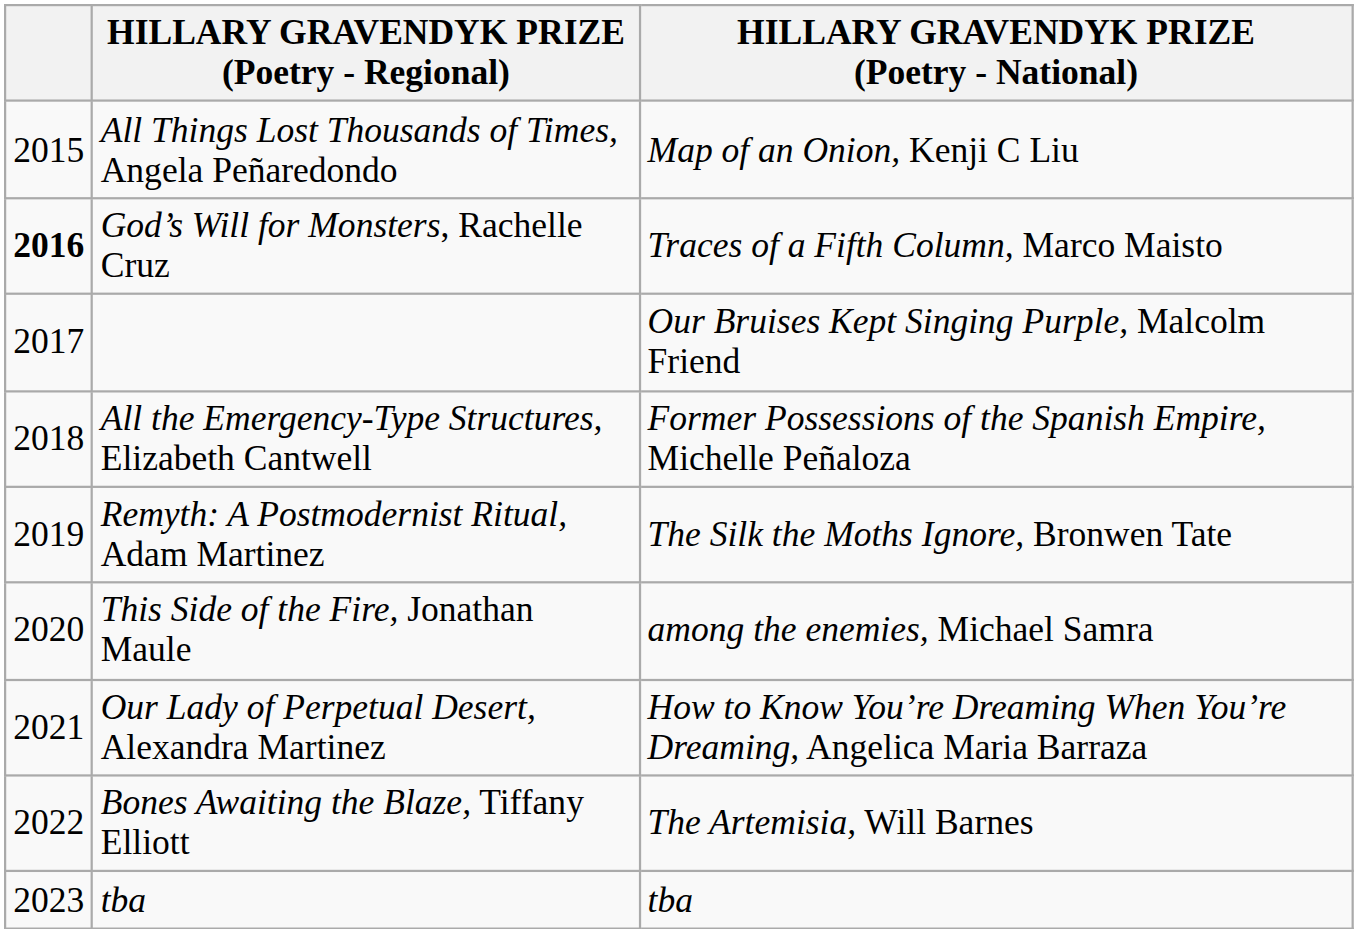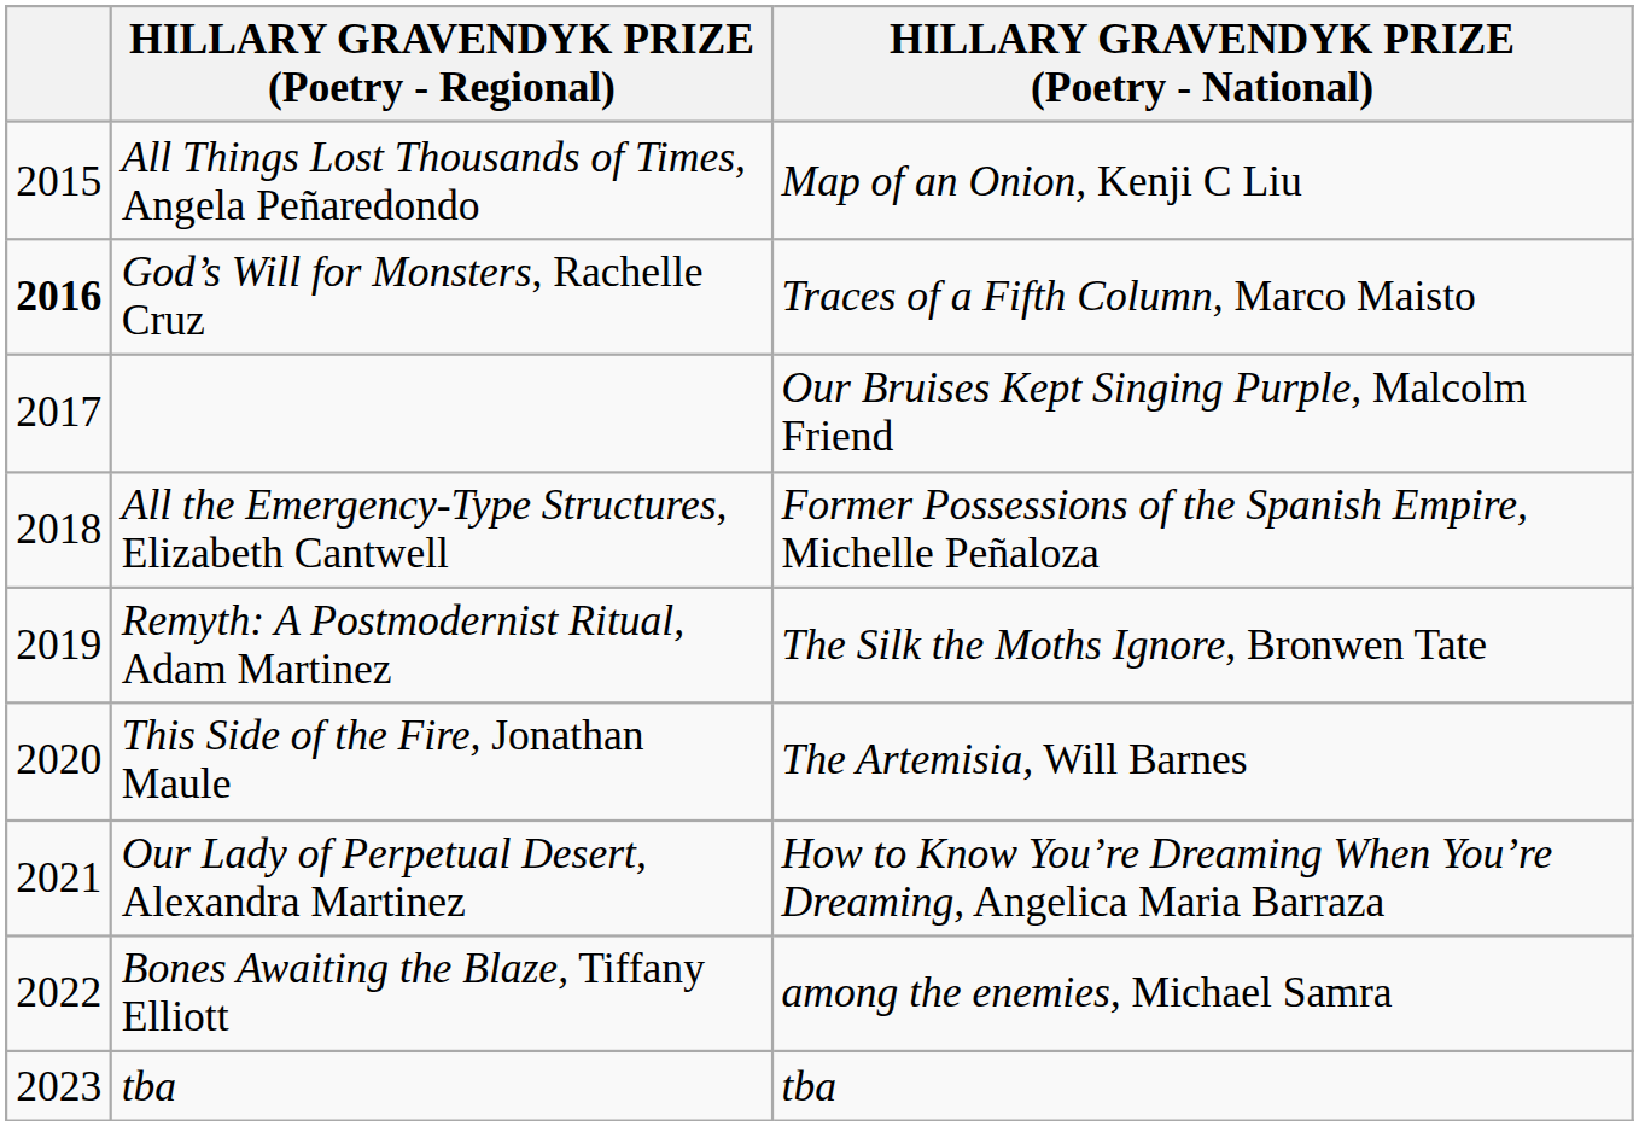This Side of the Fire, Jonathan Maule | HILLARY GRAVENDYK PRIZE (Poetry - National): among the enemies, Michael Samra -> The Artemisia, Will Barnes
Bones Awaiting the Blaze, Tiffany Elliott | HILLARY GRAVENDYK PRIZE (Poetry - National): The Artemisia, Will Barnes -> among the enemies, Michael Samra
